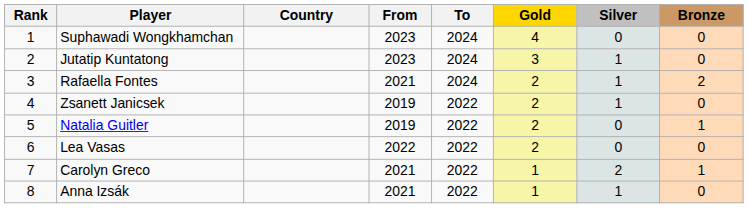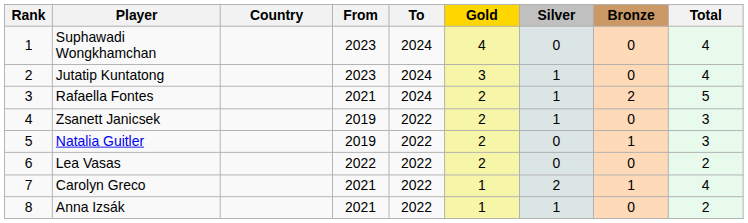+ column: Total | 4 | 4 | 5 | 3 | 3 | 2 | 4 | 2
